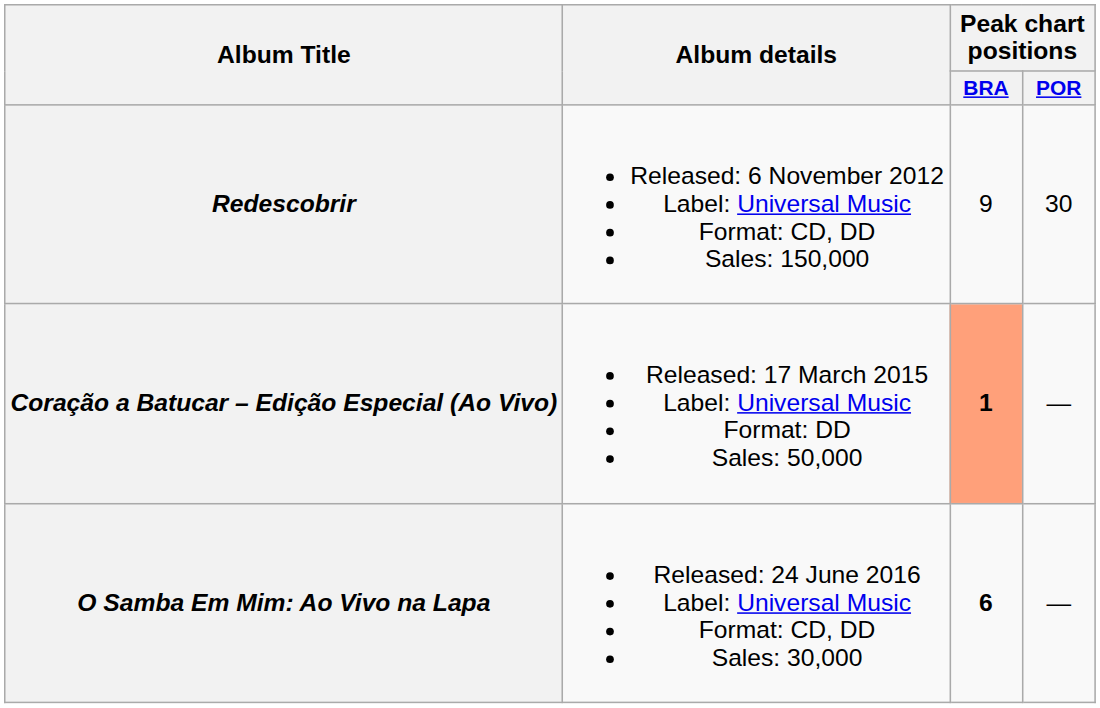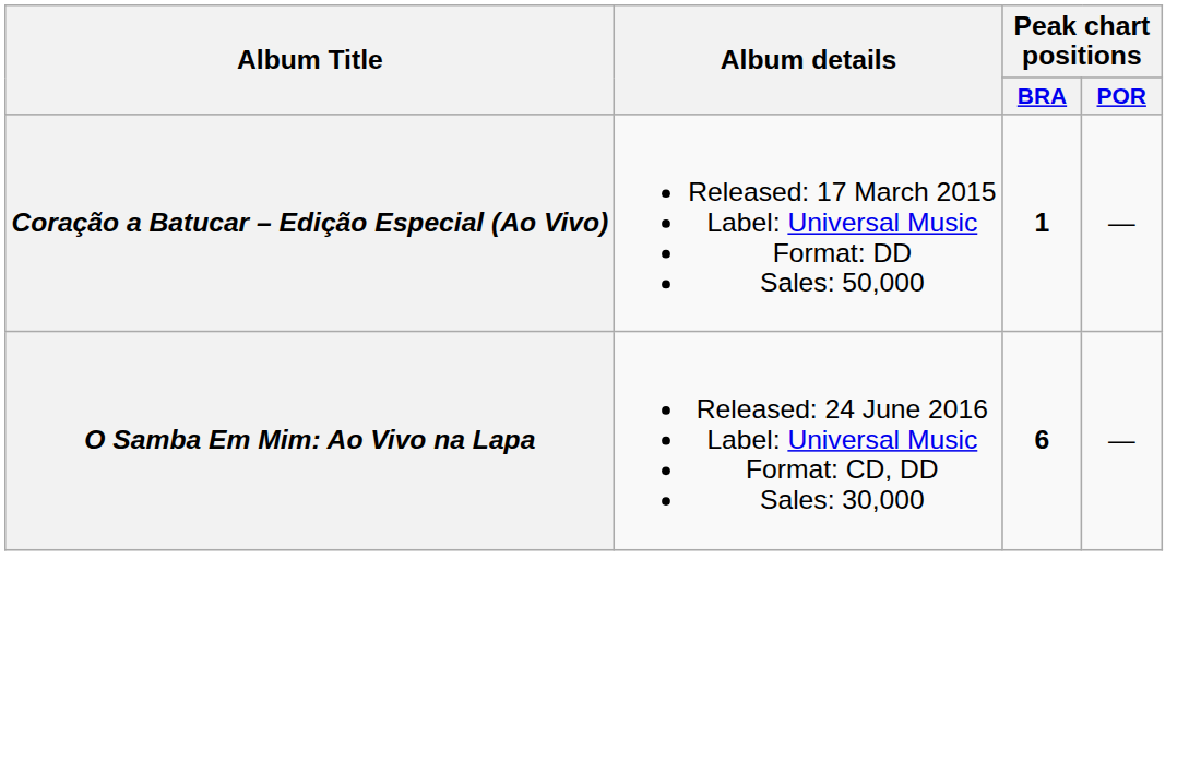- row: Redescobrir | Released: 6 November 2012 Label: Universal Music Format: CD, DD Sales: 150,000 | 9 | 30
Coração a Batucar – Edição Especial (Ao Vivo) | Peak chart positions / BRA: lightsalmon background -> no background
